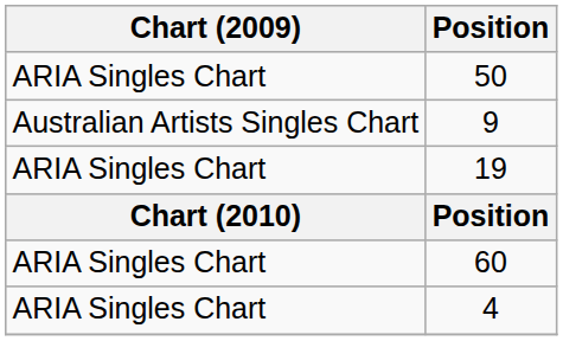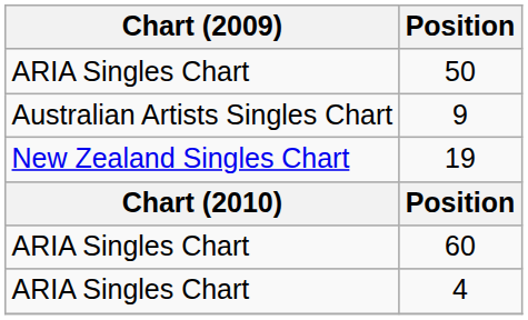19 | Chart (2009): ARIA Singles Chart -> New Zealand Singles Chart
